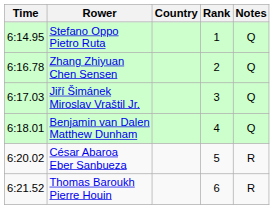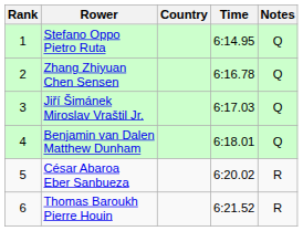columns swapped: Rank <-> Time
